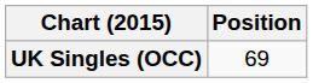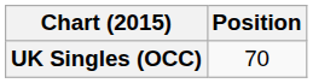UK Singles (OCC) | Position: 69 -> 70
